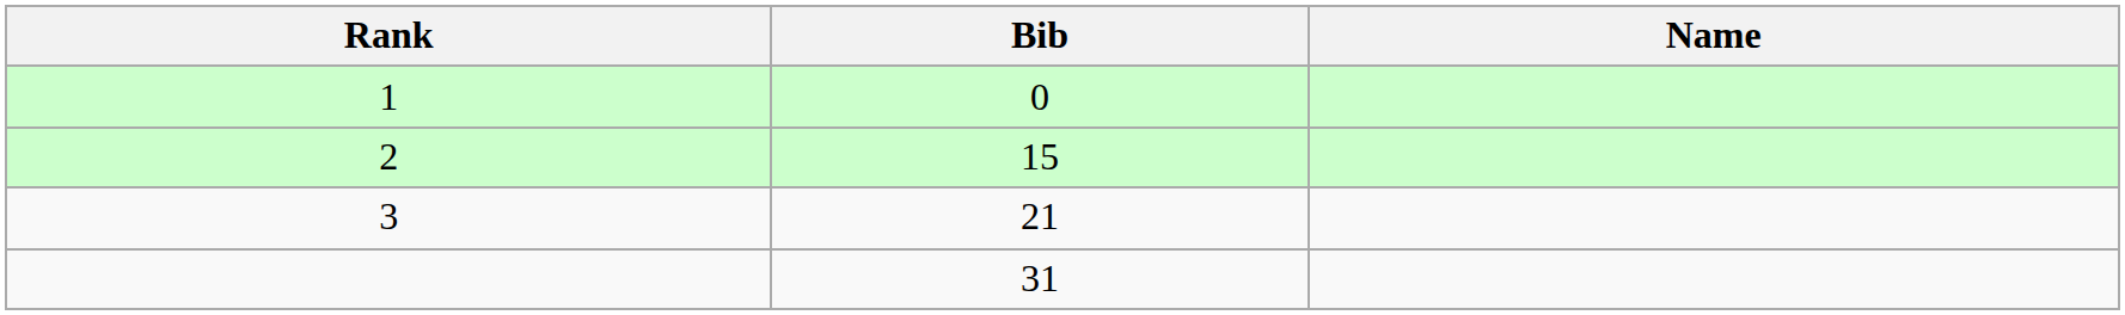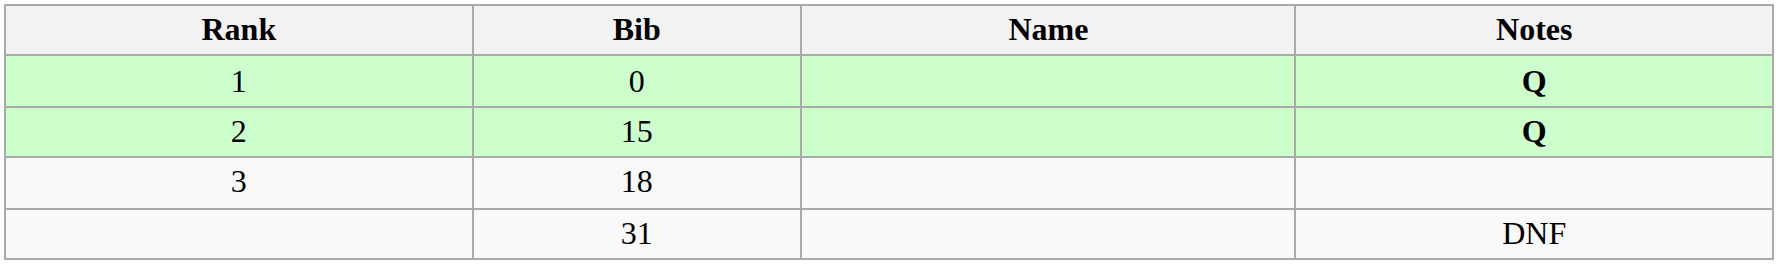+ column: Notes | Q | Q | DNF
3 | Bib: 21 -> 18
